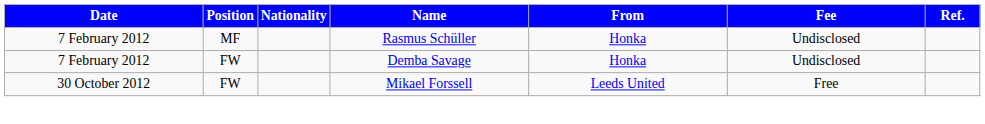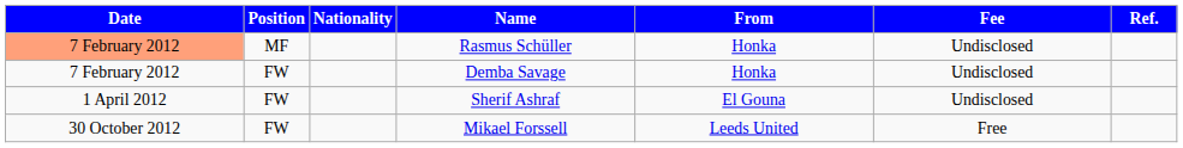Rasmus Schüller | Date: no background -> lightsalmon background
+ row: 1 April 2012 | FW | Sherif Ashraf | El Gouna | Undisclosed
